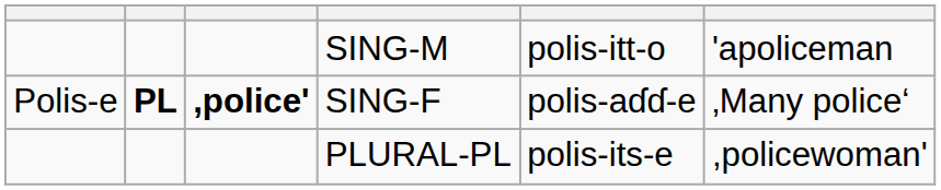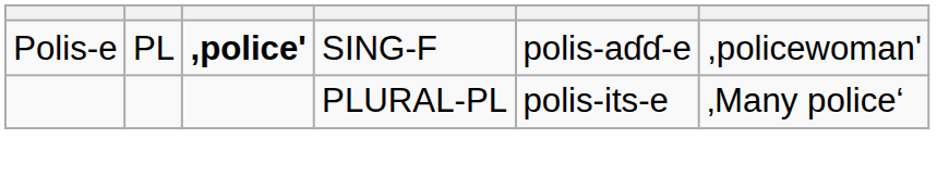- row: SING-M | polis-itt-o | 'apoliceman
SING-F | column 2: bold -> normal
SING-F | column 6: ‚Many police‘ -> ,policewoman'
PLURAL-PL | column 6: ,policewoman' -> ‚Many police‘
